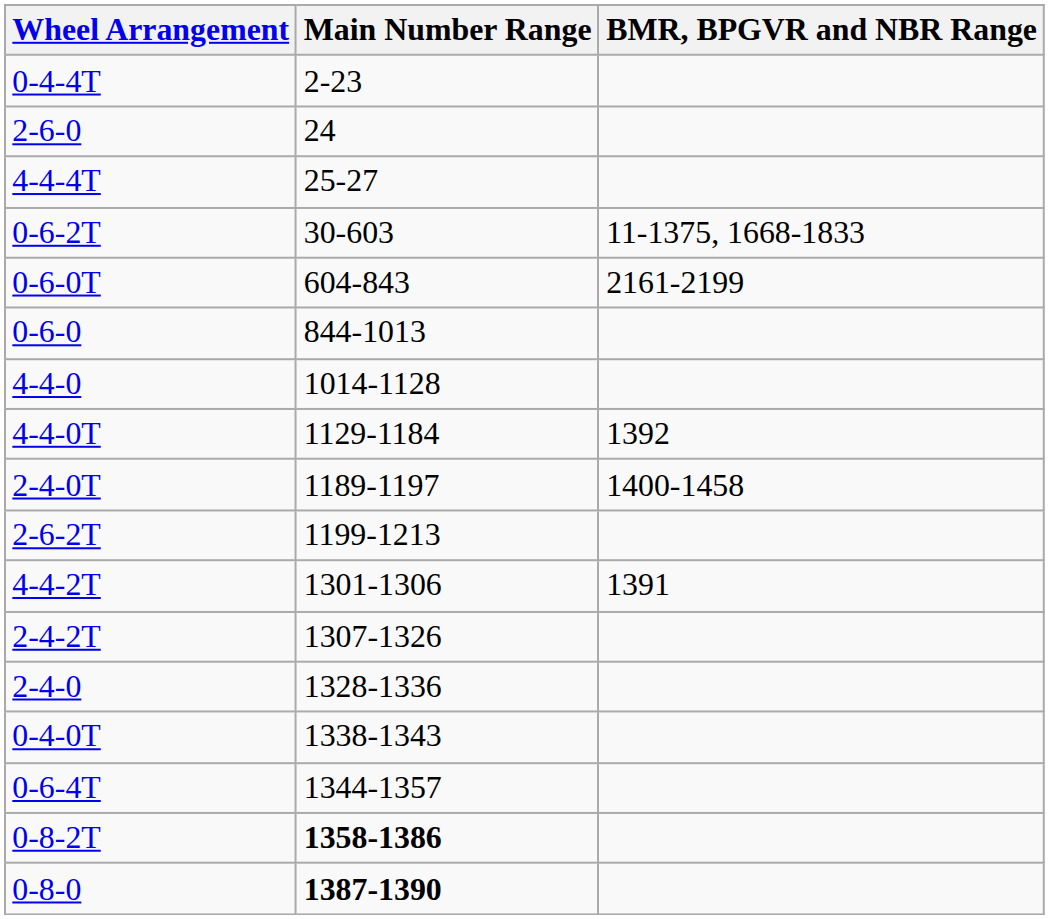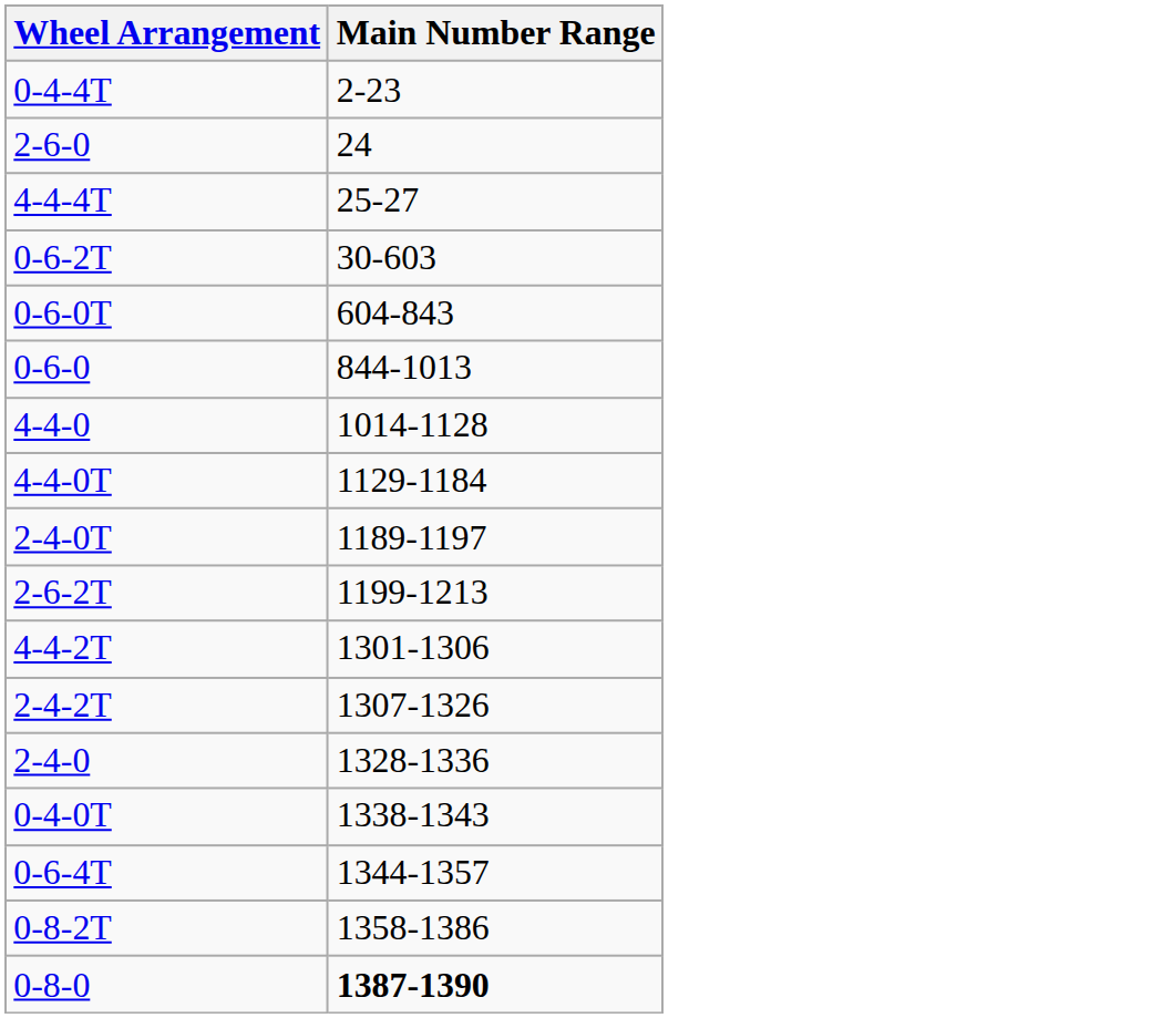- column: BMR, BPGVR and NBR Range | 11-1375, 1668-1833 | 2161-2199 | 1392 | 1400-1458 | 1391
0-8-2T | Main Number Range: bold -> normal
